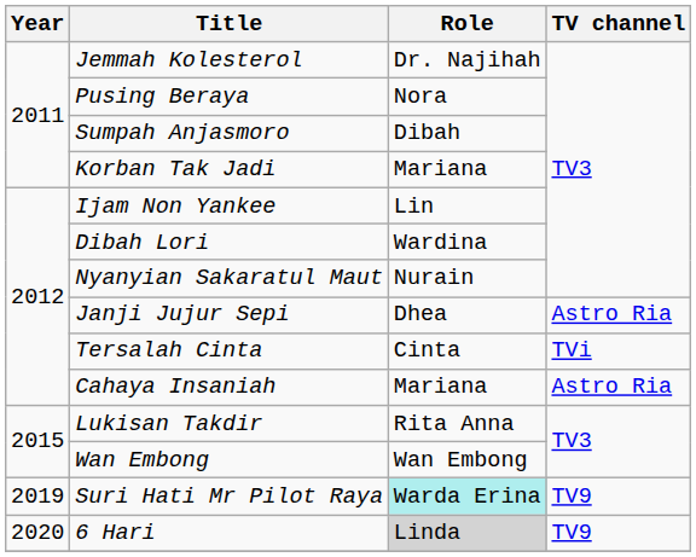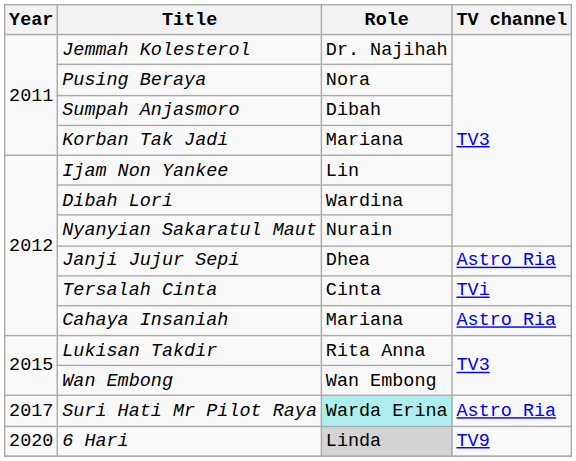Suri Hati Mr Pilot Raya | Year: 2019 -> 2017
Suri Hati Mr Pilot Raya | TV channel: TV9 -> Astro Ria
